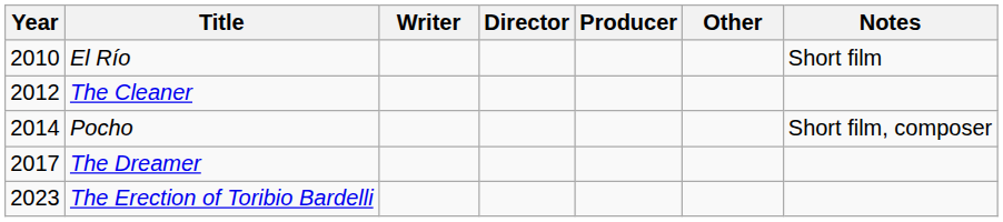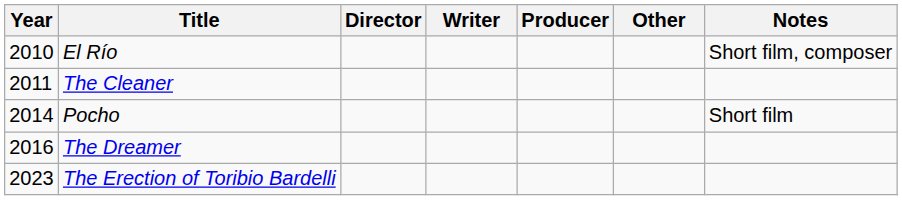columns swapped: Director <-> Writer
El Río | Notes: Short film -> Short film, composer
The Cleaner | Year: 2012 -> 2011
Pocho | Notes: Short film, composer -> Short film
The Dreamer | Year: 2017 -> 2016
